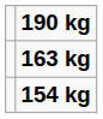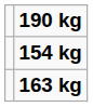rows swapped: 163 kg <-> 154 kg
